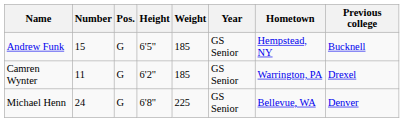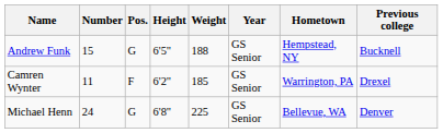Andrew Funk | Weight: 185 -> 188
Camren Wynter | Pos.: G -> F
